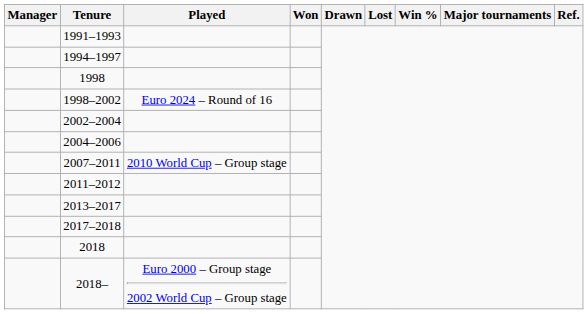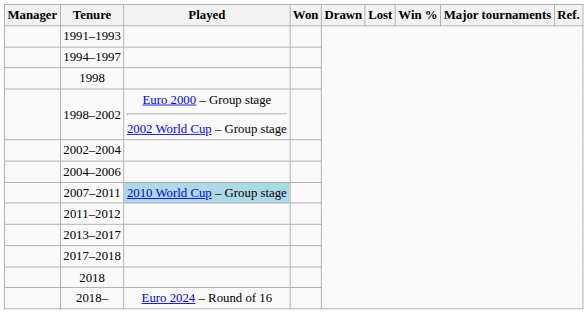1998–2002 | Played: Euro 2024 – Round of 16 -> Euro 2000 – Group stage 2002 World Cup – Group stage
2007–2011 | Played: no background -> lightblue background
2018– | Played: Euro 2000 – Group stage 2002 World Cup – Group stage -> Euro 2024 – Round of 16
